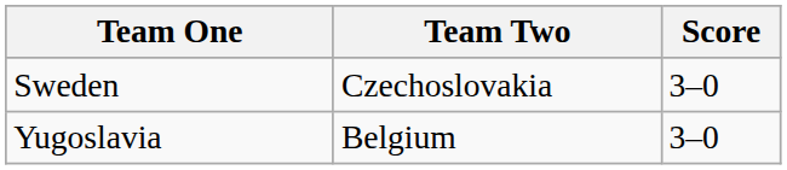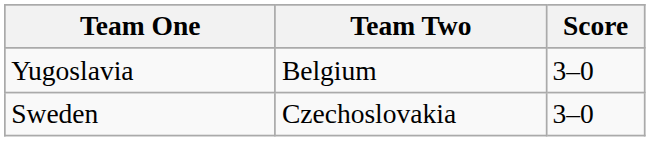rows swapped: Sweden <-> Yugoslavia
